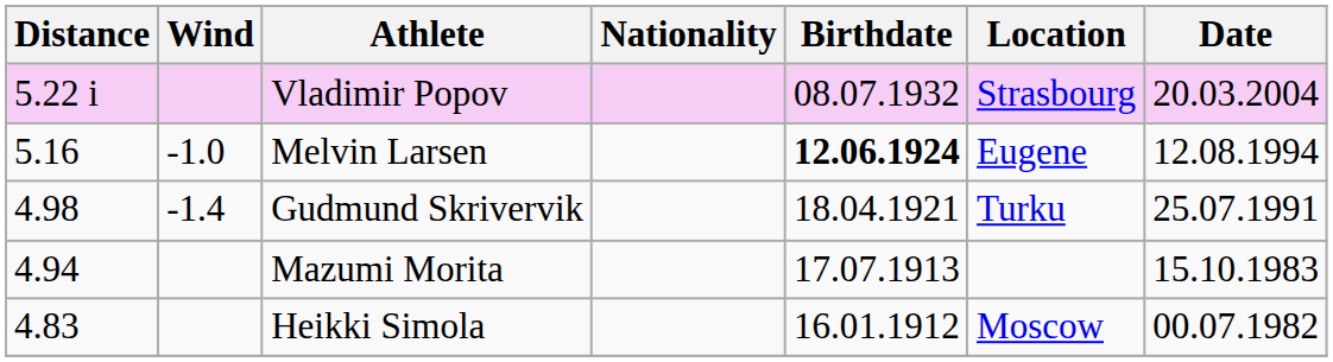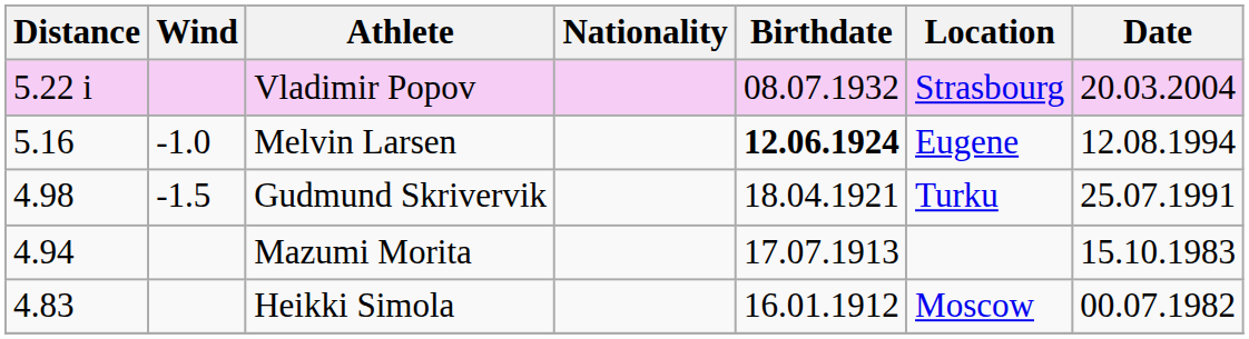Gudmund Skrivervik | Wind: -1.4 -> -1.5
